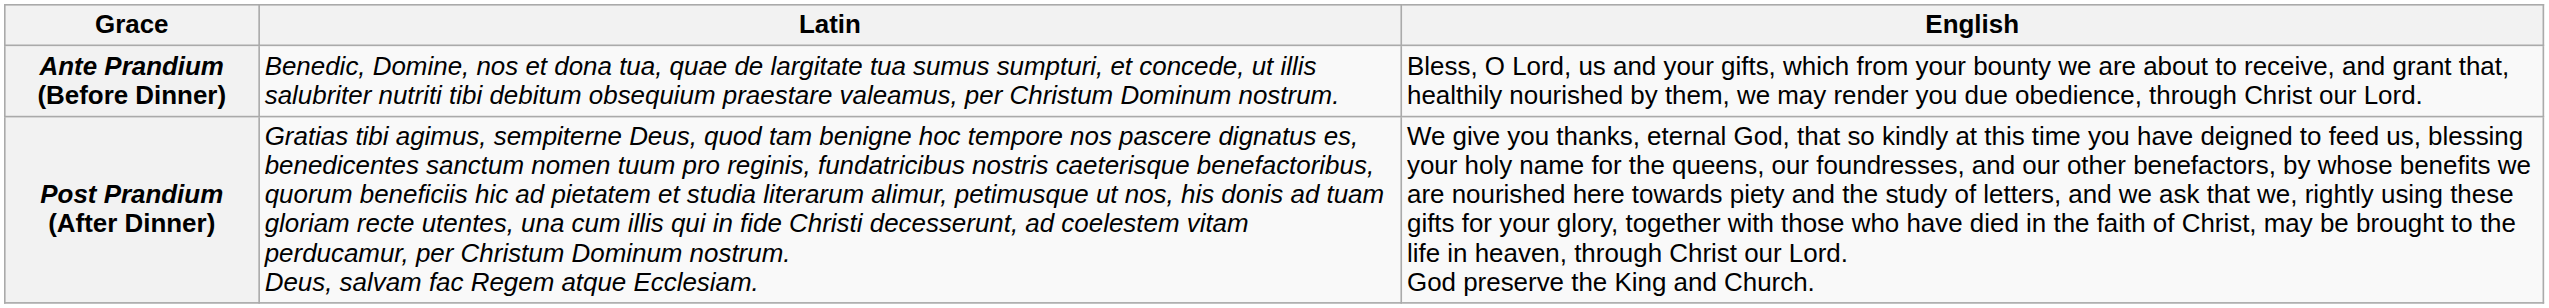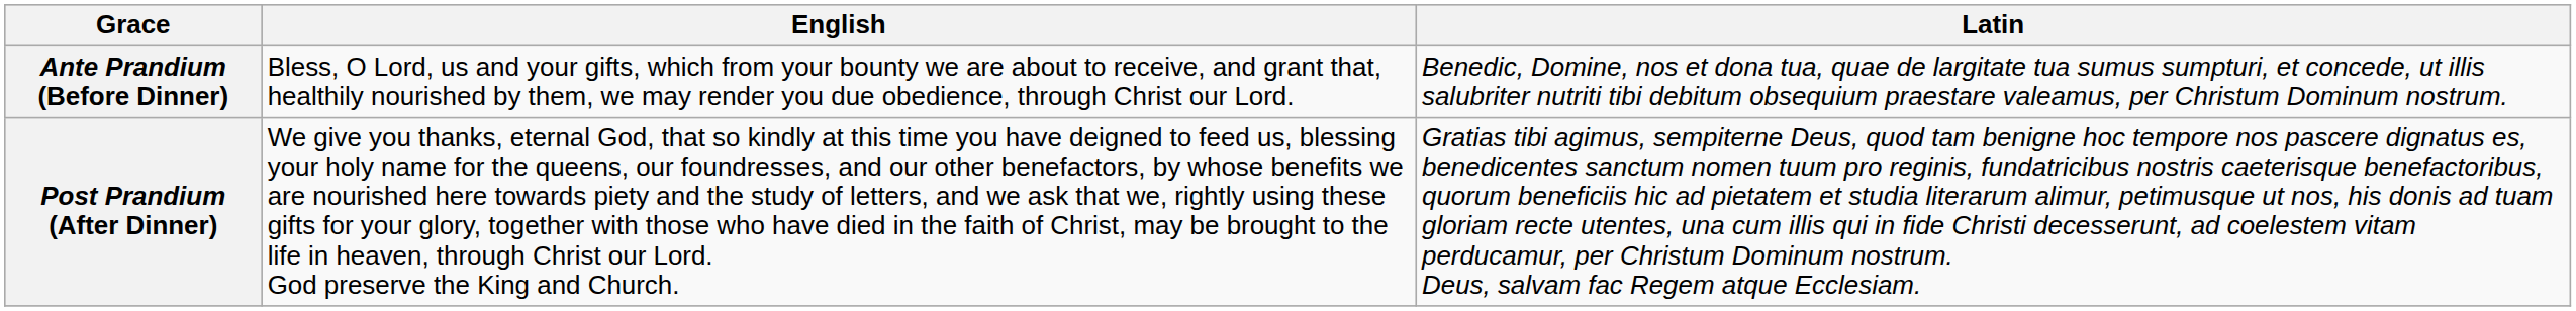columns swapped: Latin <-> English
